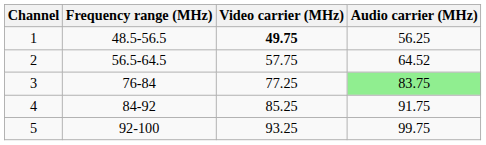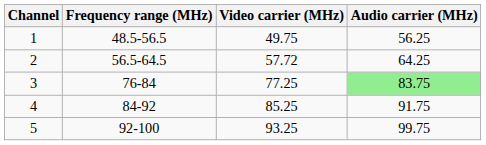1 | Video carrier (MHz): bold -> normal
2 | Video carrier (MHz): 57.75 -> 57.72
2 | Audio carrier (MHz): 64.52 -> 64.25
